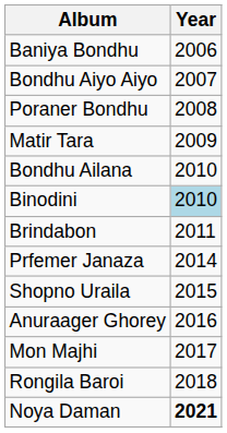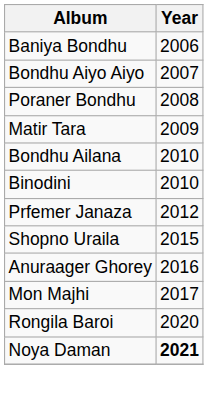Binodini | Year: lightblue background -> no background
- row: Brindabon | 2011
Prfemer Janaza | Year: 2014 -> 2012
Rongila Baroi | Year: 2018 -> 2020
